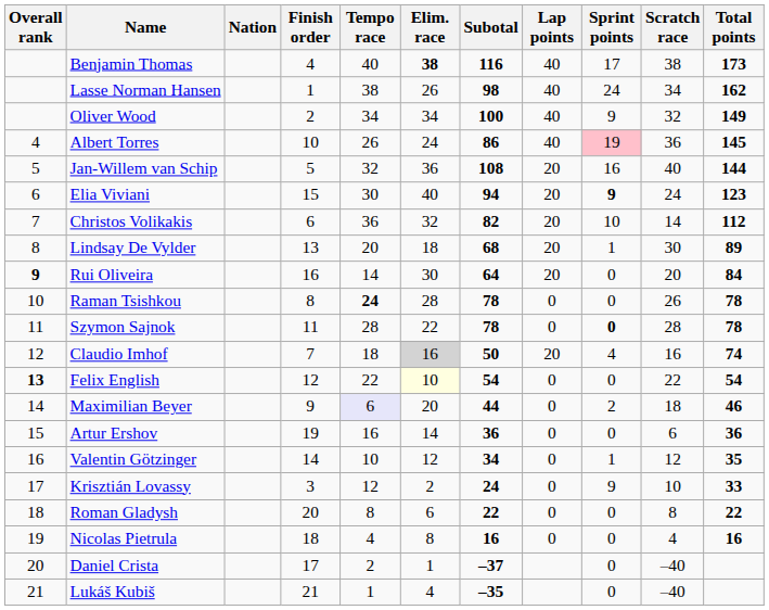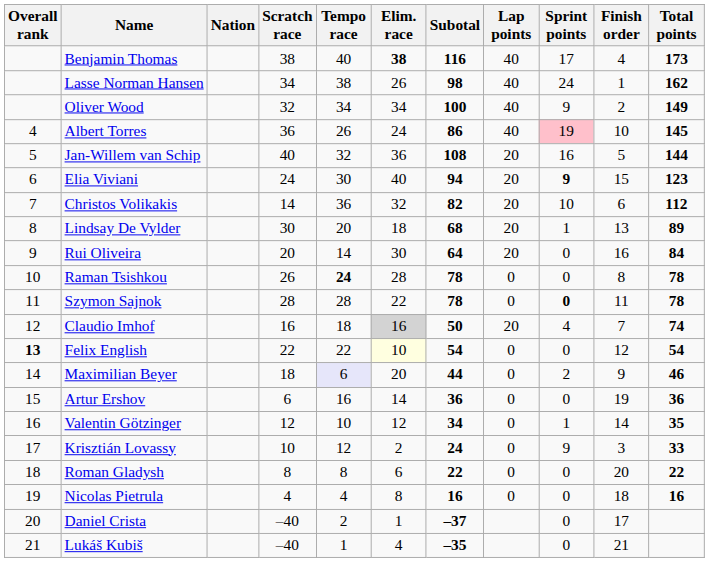columns swapped: Scratch race <-> Finish order
Rui Oliveira | Overall rank: bold -> normal
